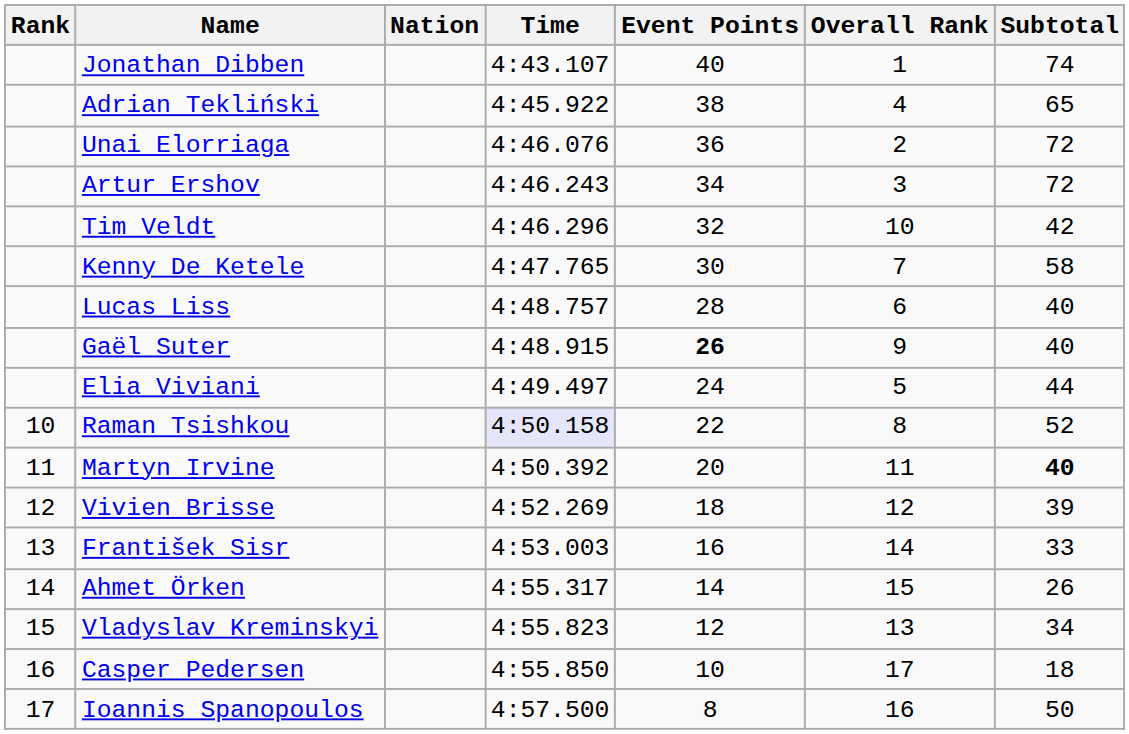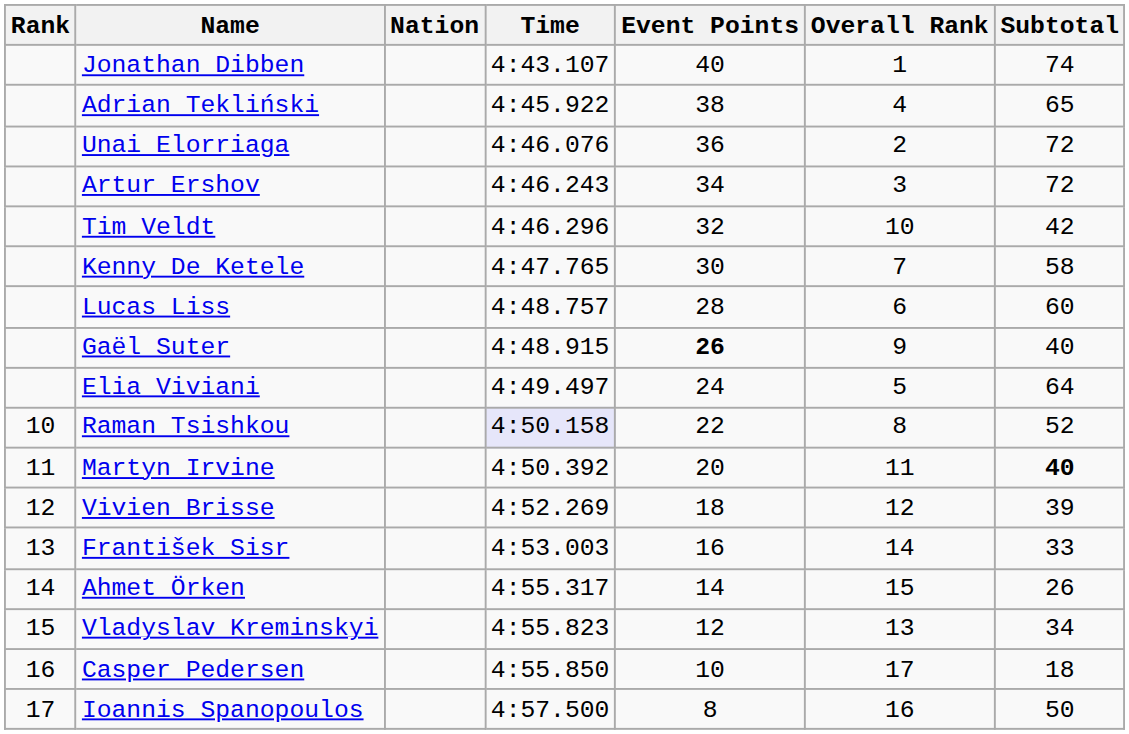Lucas Liss | Subtotal: 40 -> 60
Elia Viviani | Subtotal: 44 -> 64
